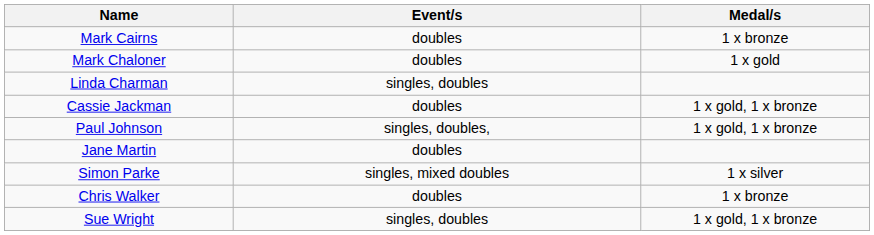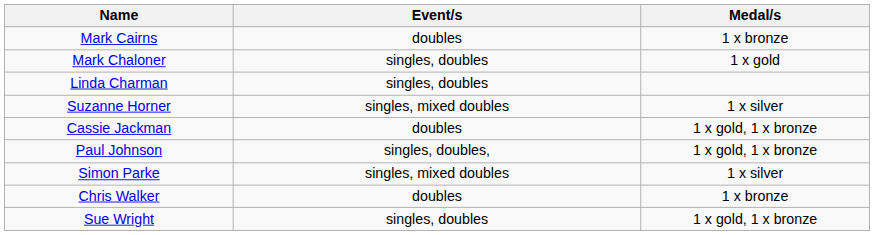Mark Chaloner | Event/s: doubles -> singles, doubles
+ row: Suzanne Horner | singles, mixed doubles | 1 x silver
- row: Jane Martin | doubles
